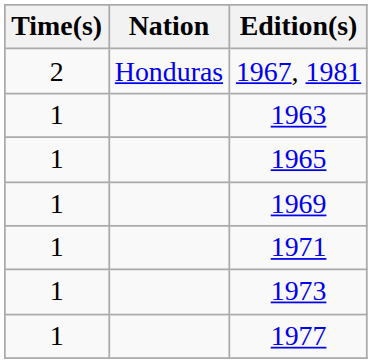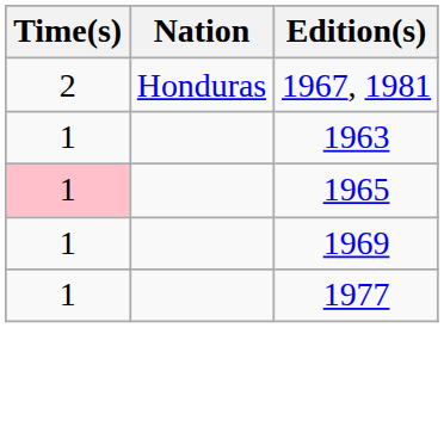1965 | Time(s): no background -> pink background
- row: 1 | 1971
- row: 1 | 1973
